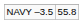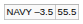NAVY –3.5 | column 2: 55.8 -> 55.5
